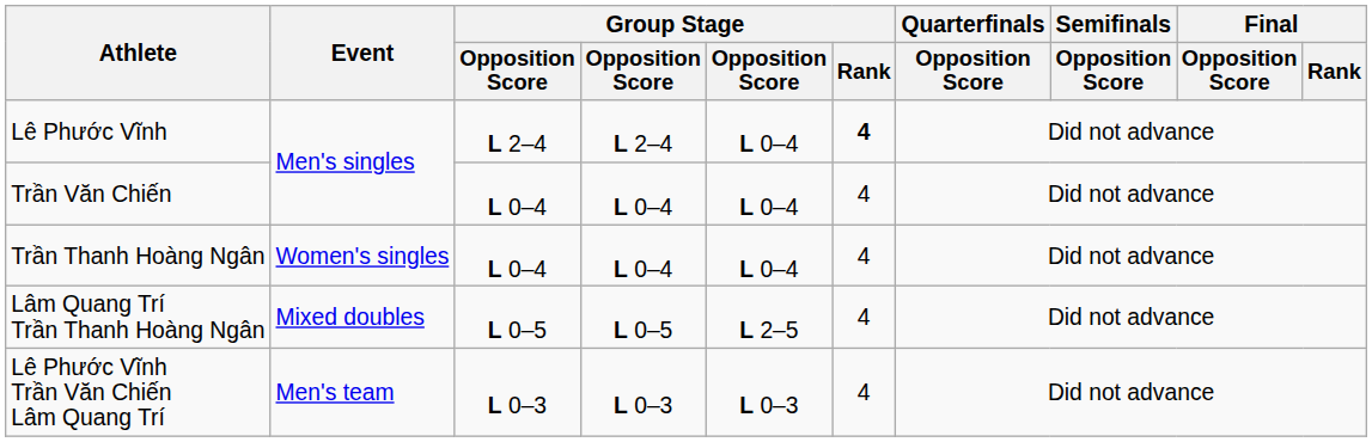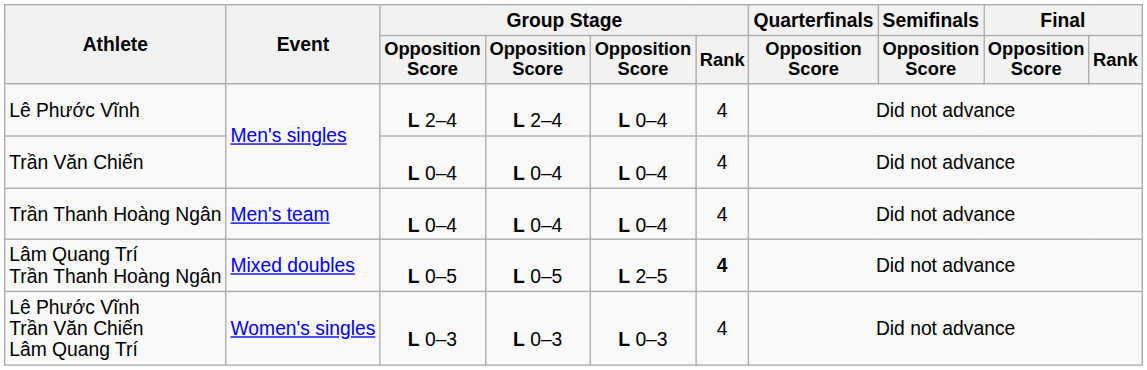Lê Phước Vĩnh | Group Stage / Rank: bold -> normal
Trần Thanh Hoàng Ngân | Event: Women's singles -> Men's team
Lâm Quang Trí Trần Thanh Hoàng Ngân | Group Stage / Rank: normal -> bold
Lê Phước Vĩnh Trần Văn Chiến Lâm Quang Trí | Event: Men's team -> Women's singles
